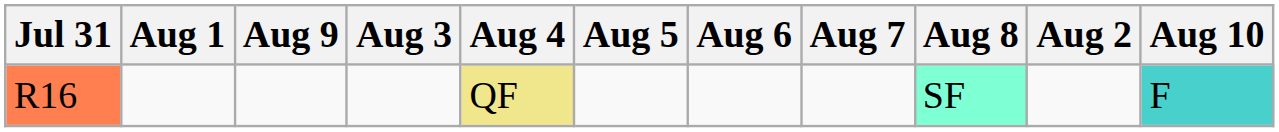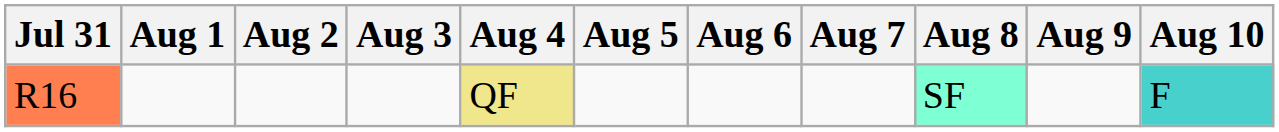columns swapped: Aug 2 <-> Aug 9
